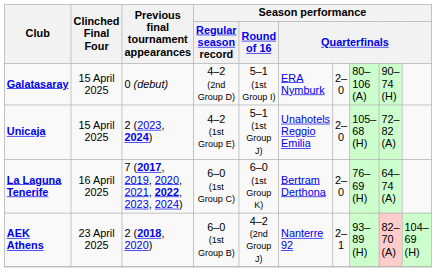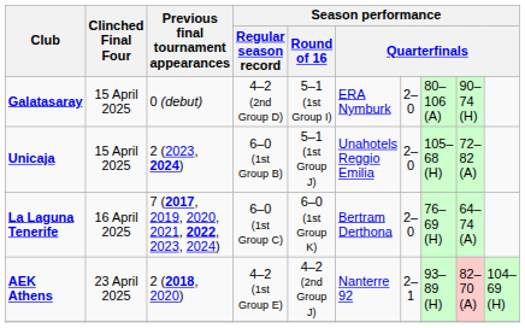Unicaja | Season performance / Regular season record: 4–2 (1st Group E) -> 6–0 (1st Group B)
AEK Athens | Season performance / Regular season record: 6–0 (1st Group B) -> 4–2 (1st Group E)
